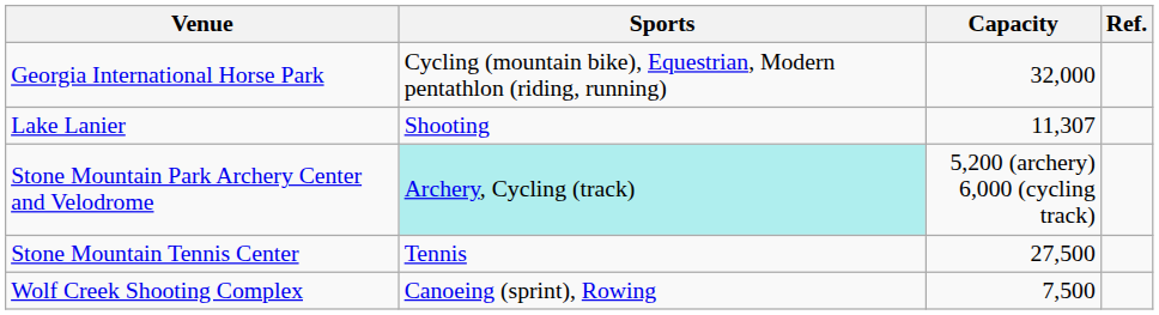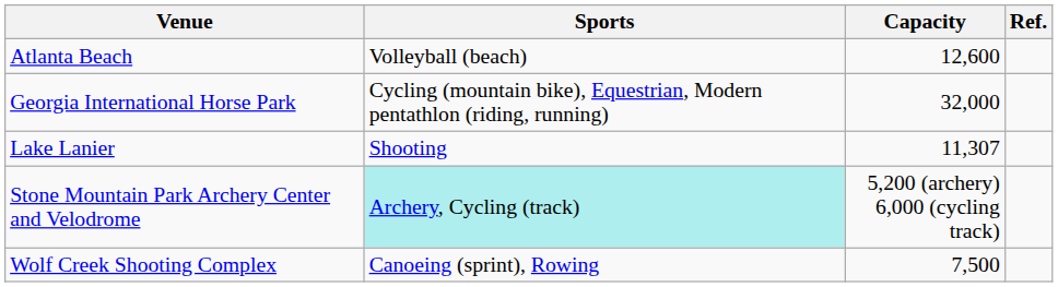+ row: Atlanta Beach | Volleyball (beach) | 12,600
- row: Stone Mountain Tennis Center | Tennis | 27,500
